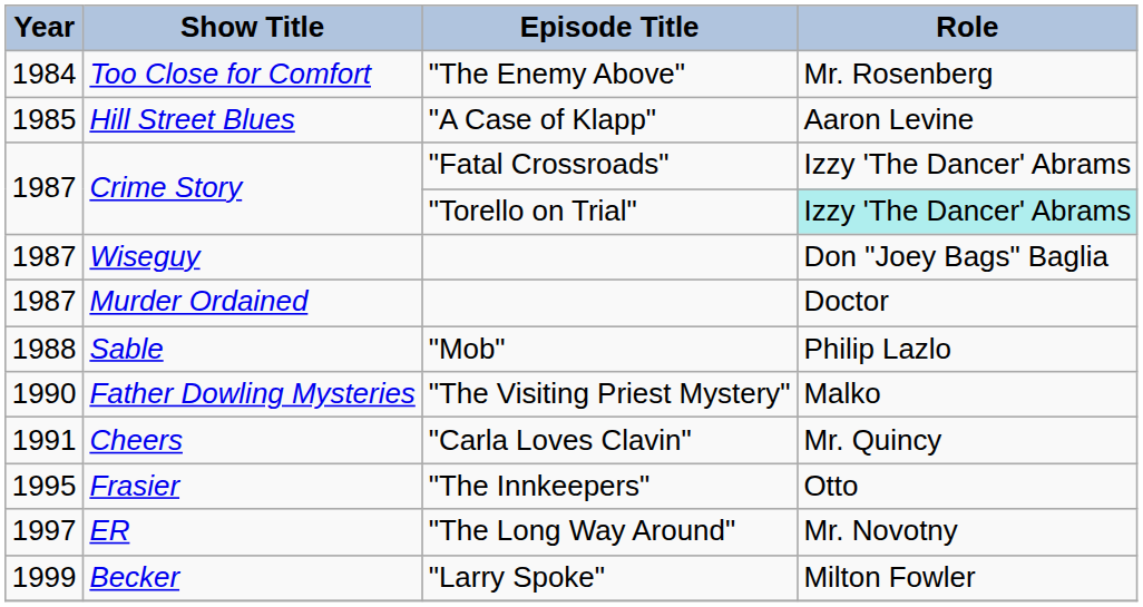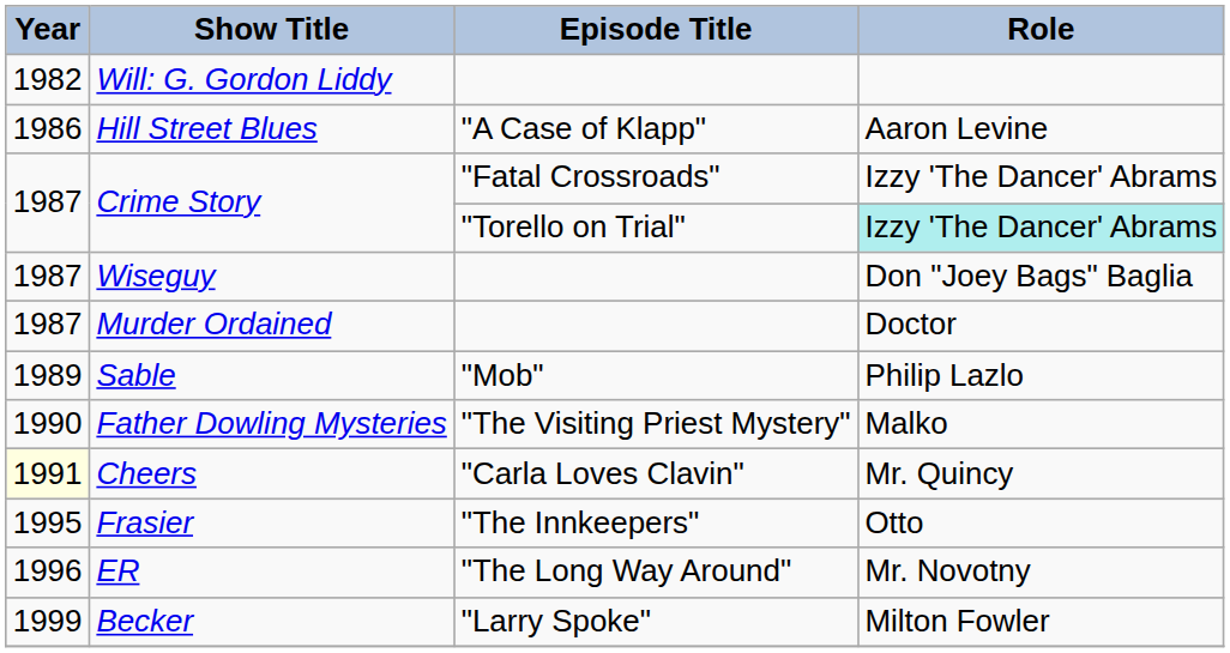+ row: 1982 | Will: G. Gordon Liddy
- row: 1984 | Too Close for Comfort | "The Enemy Above" | Mr. Rosenberg
Hill Street Blues | Year: 1985 -> 1986
Sable | Year: 1988 -> 1989
Cheers | Year: no background -> lightyellow background
ER | Year: 1997 -> 1996
